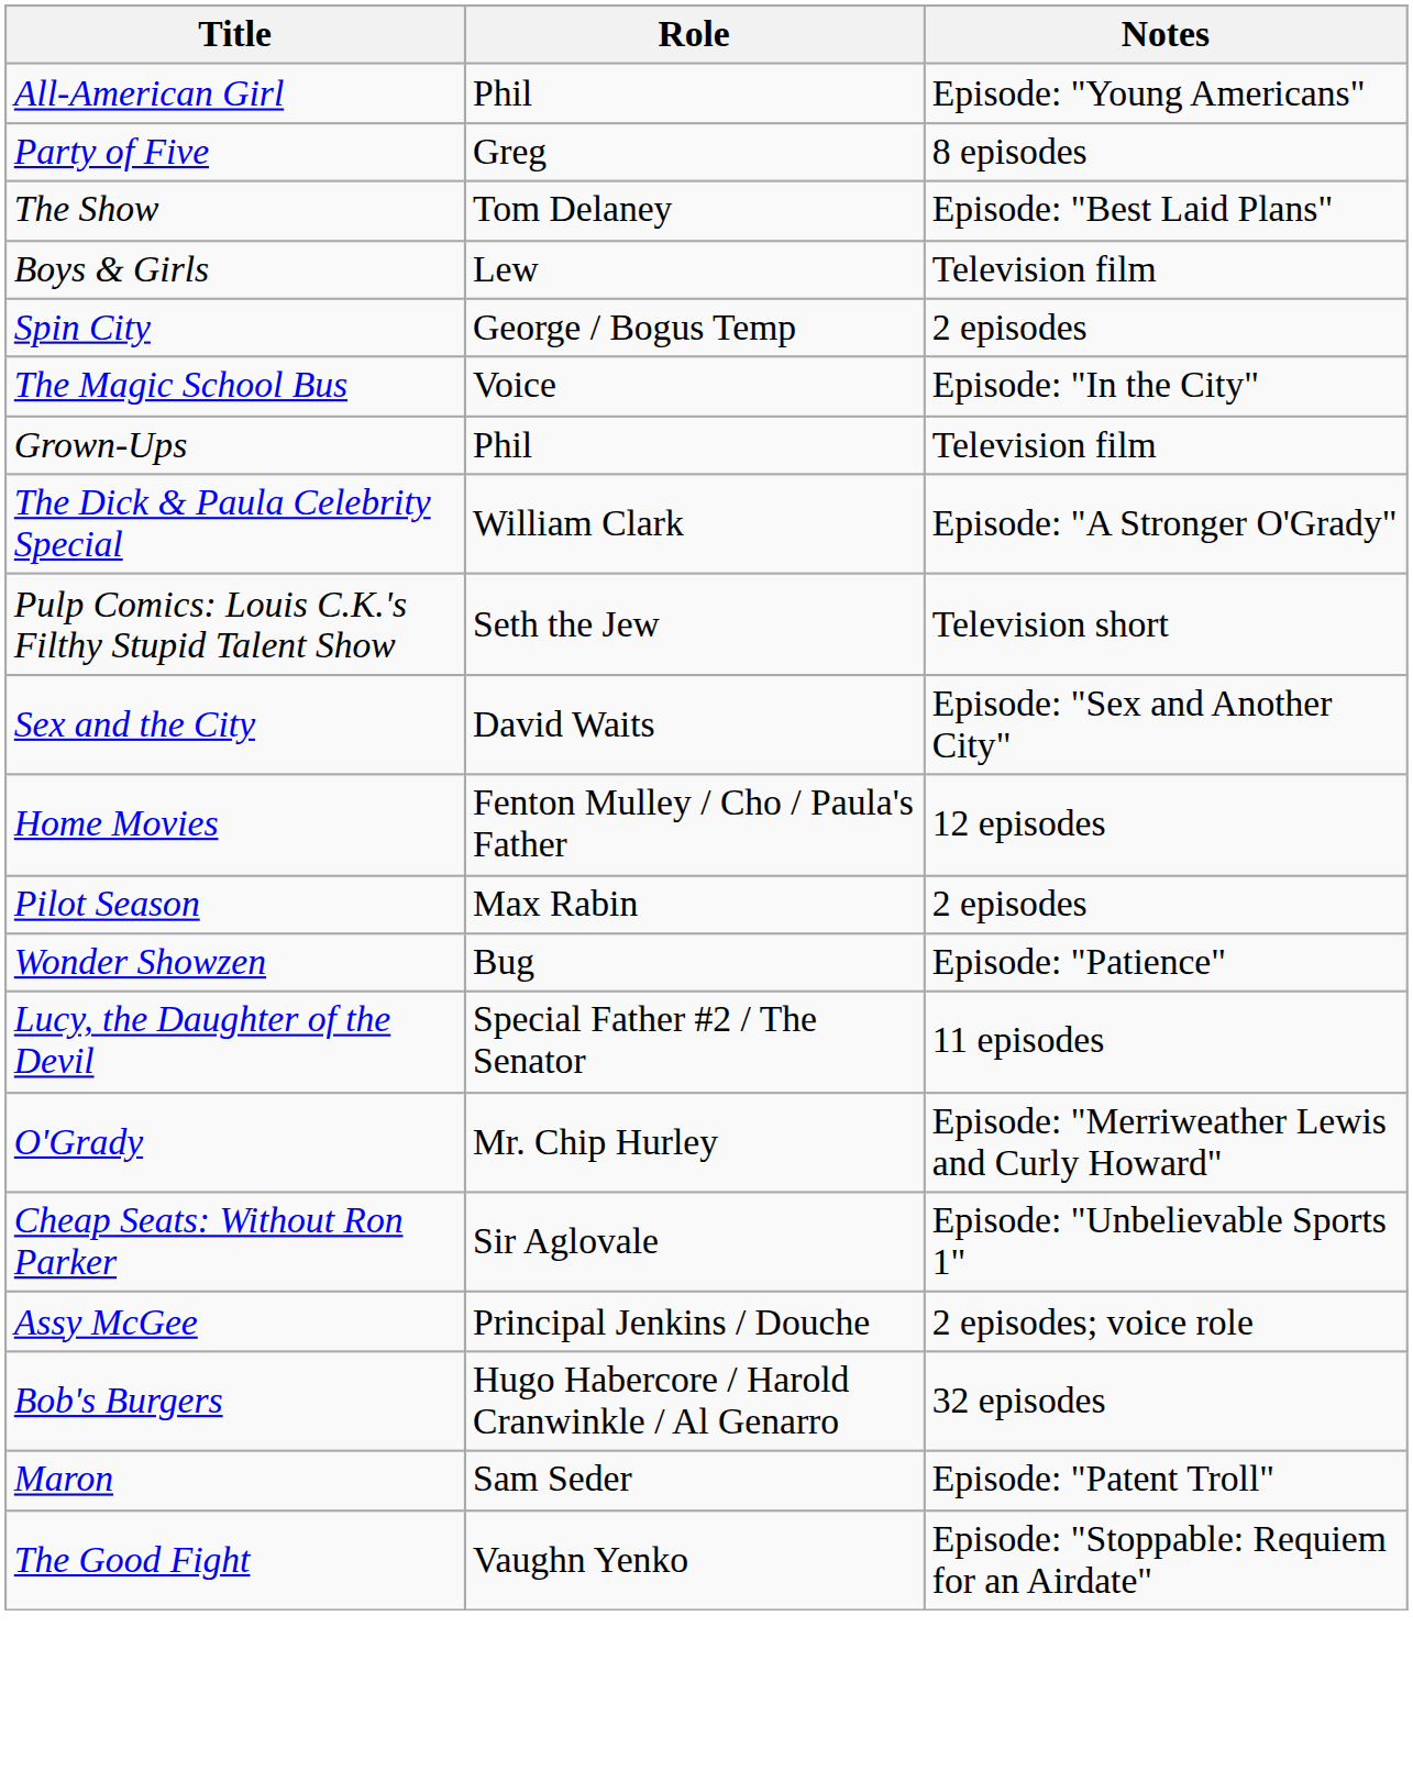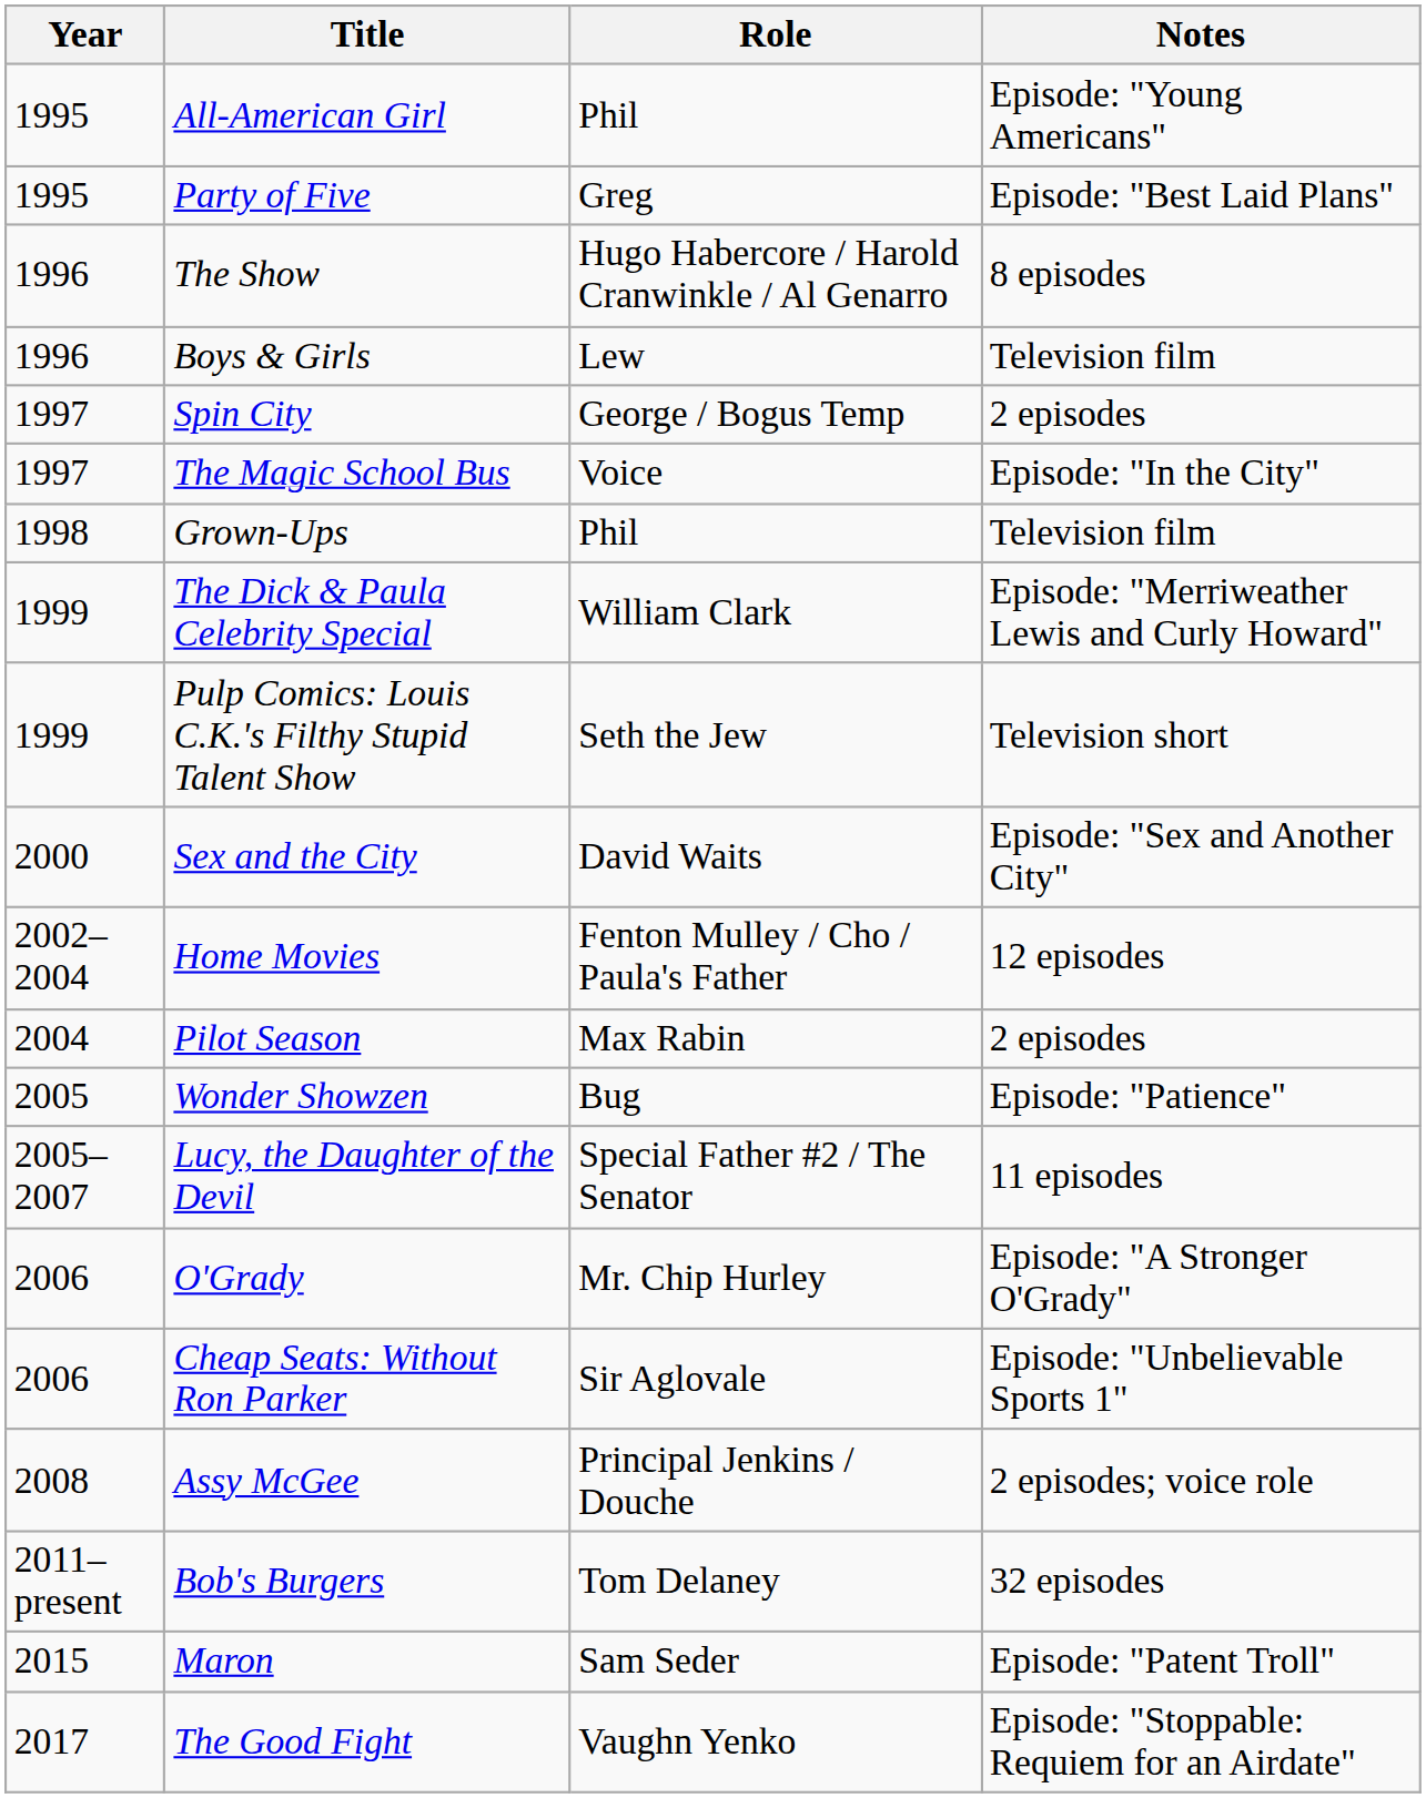+ column: Year | 1995 | 1995 | 1996 | 1996 | 1997 | 1997 | 1998 | 1999 | 1999 | 2000 | 2002–2004 | 2004 | 2005 | 2005–2007 | 2006 | 2006 | 2008 | 2011–present | 2015 | 2017
Party of Five | Notes: 8 episodes -> Episode: "Best Laid Plans"
The Show | Role: Tom Delaney -> Hugo Habercore / Harold Cranwinkle / Al Genarro
The Show | Notes: Episode: "Best Laid Plans" -> 8 episodes
The Dick & Paula Celebrity Special | Notes: Episode: "A Stronger O'Grady" -> Episode: "Merriweather Lewis and Curly Howard"
O'Grady | Notes: Episode: "Merriweather Lewis and Curly Howard" -> Episode: "A Stronger O'Grady"
Bob's Burgers | Role: Hugo Habercore / Harold Cranwinkle / Al Genarro -> Tom Delaney
